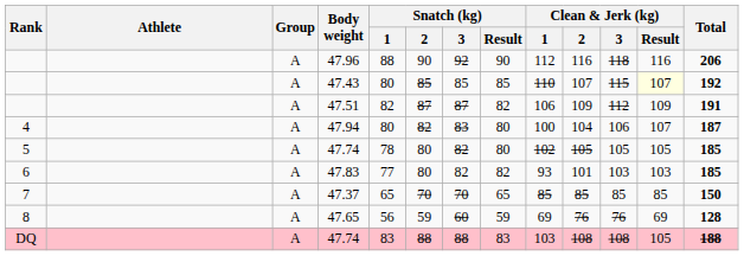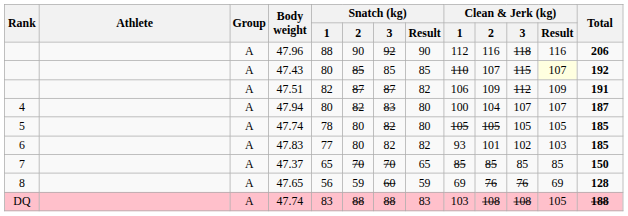47.94 | Clean & Jerk (kg) / 3: 106 -> 107
5 / 47.74 | Clean & Jerk (kg) / 1: 102 -> 105
47.83 | Clean & Jerk (kg) / 3: 103 -> 102
